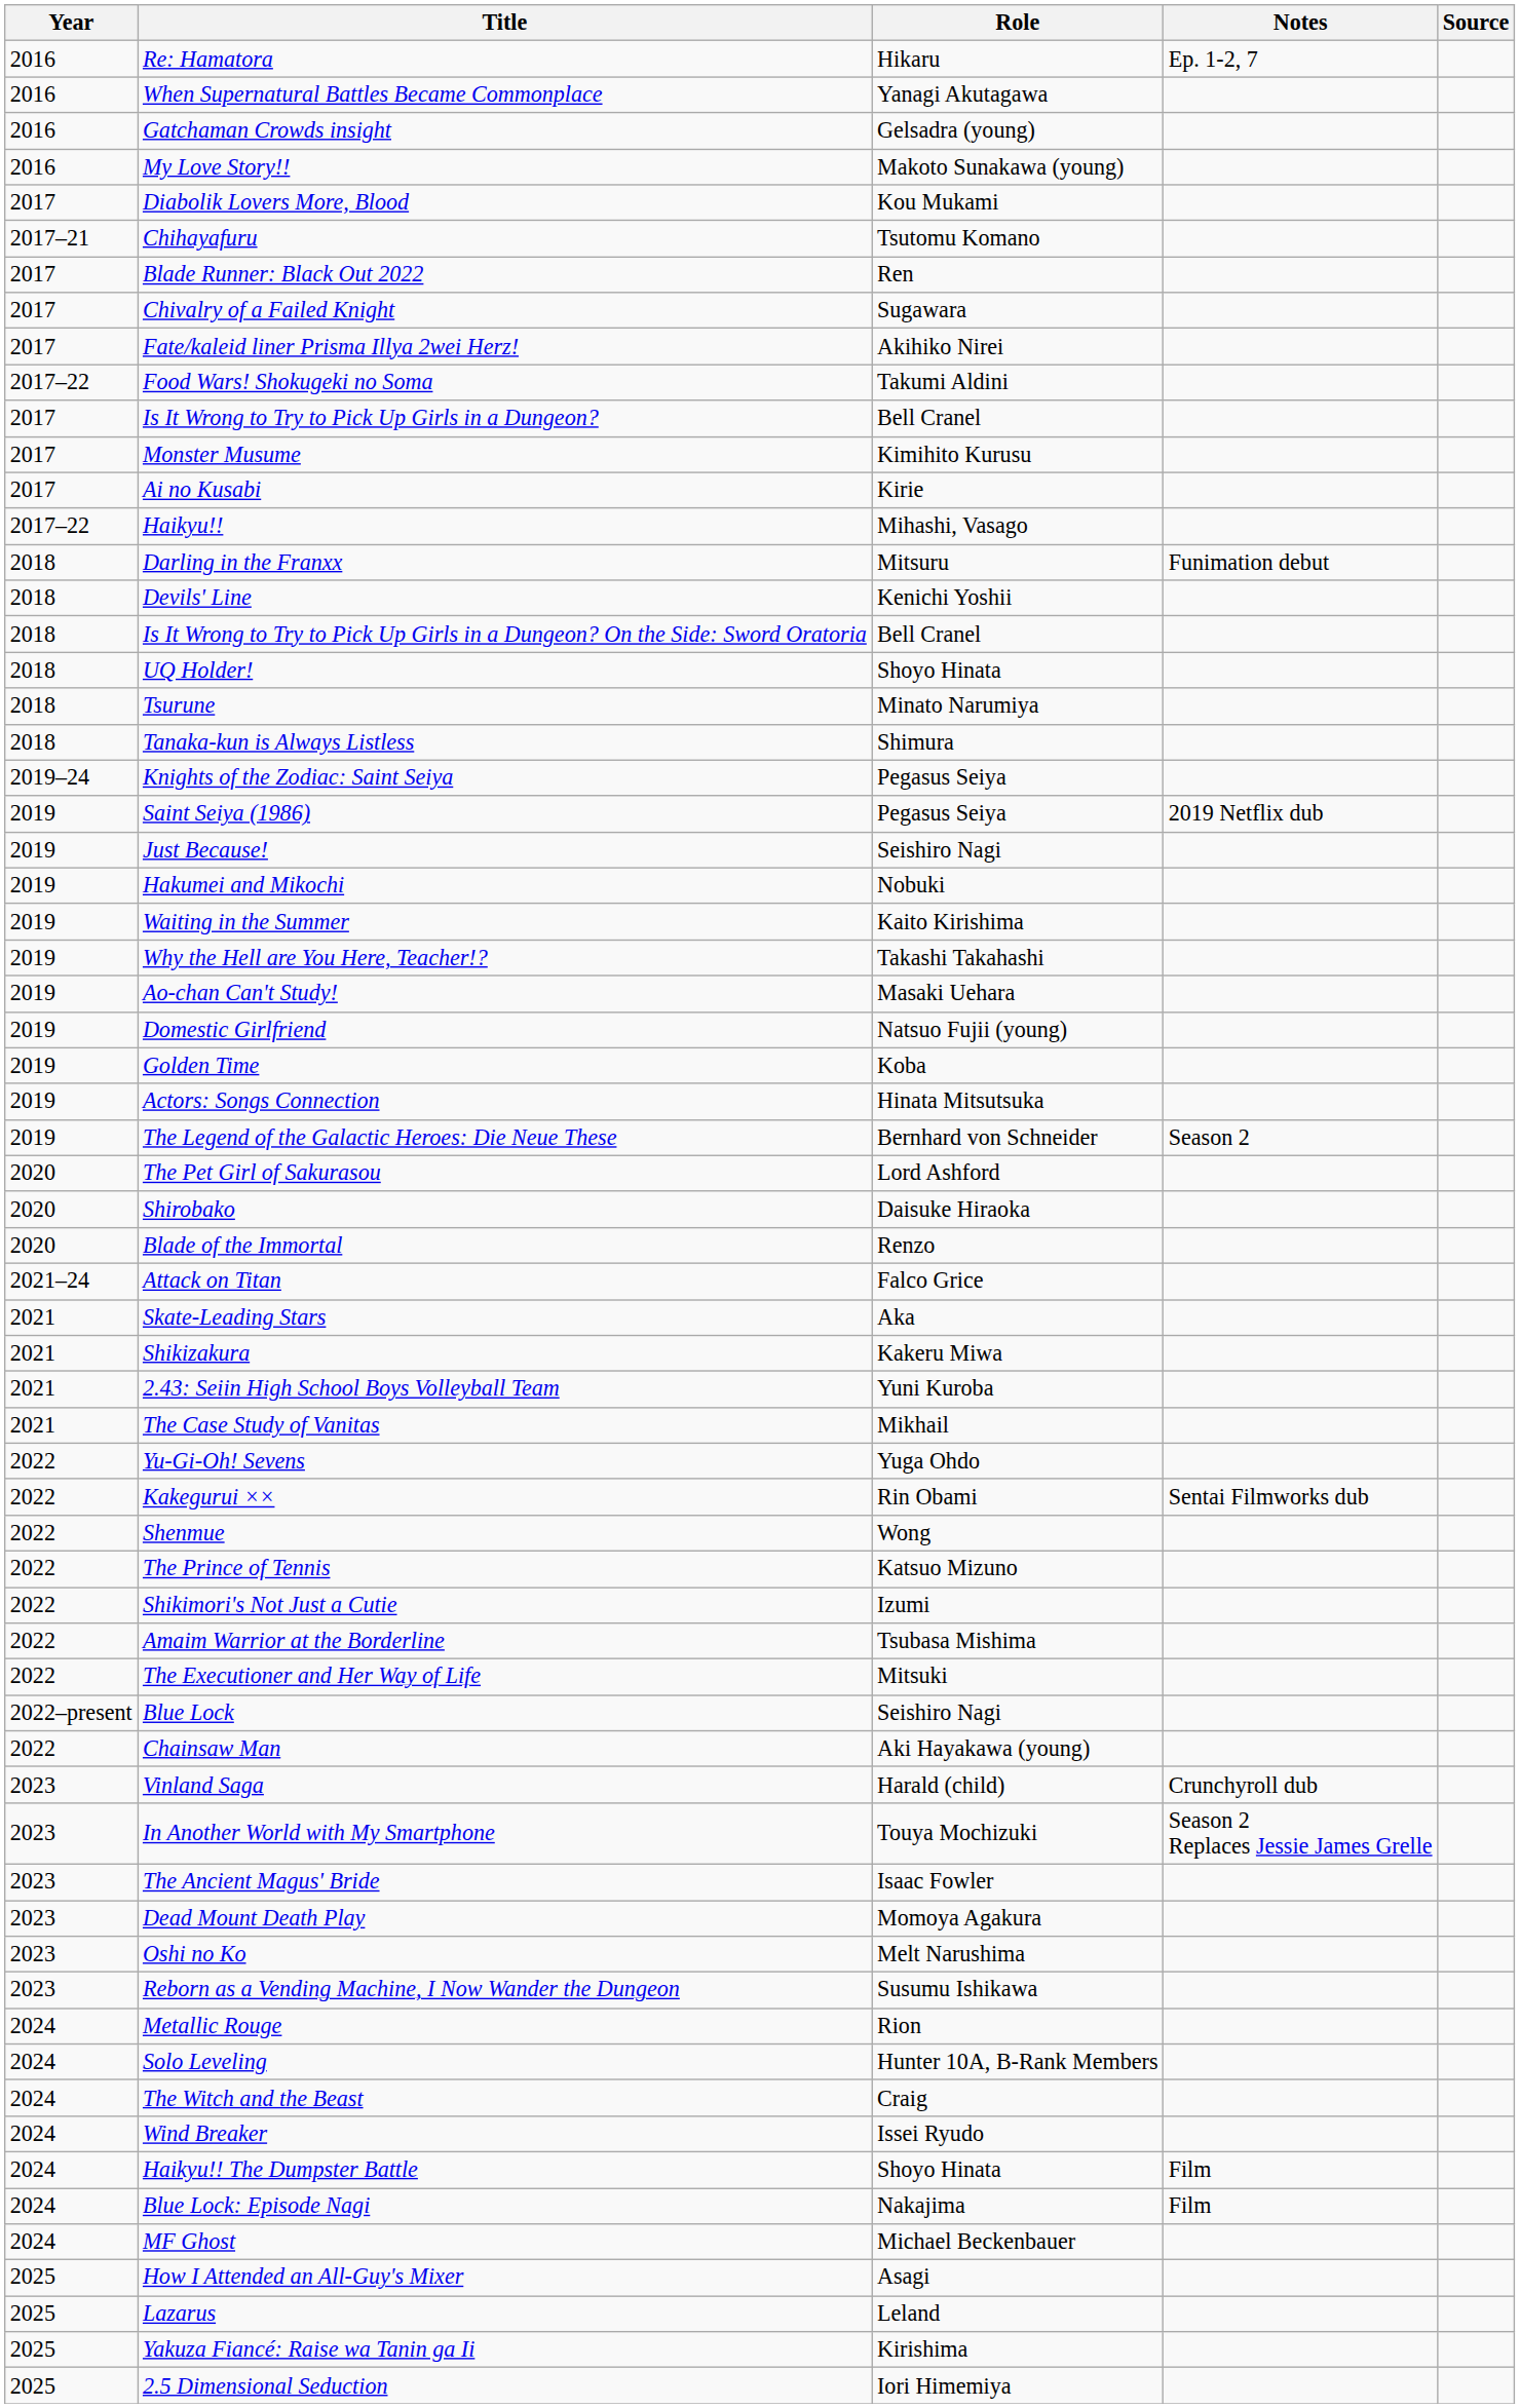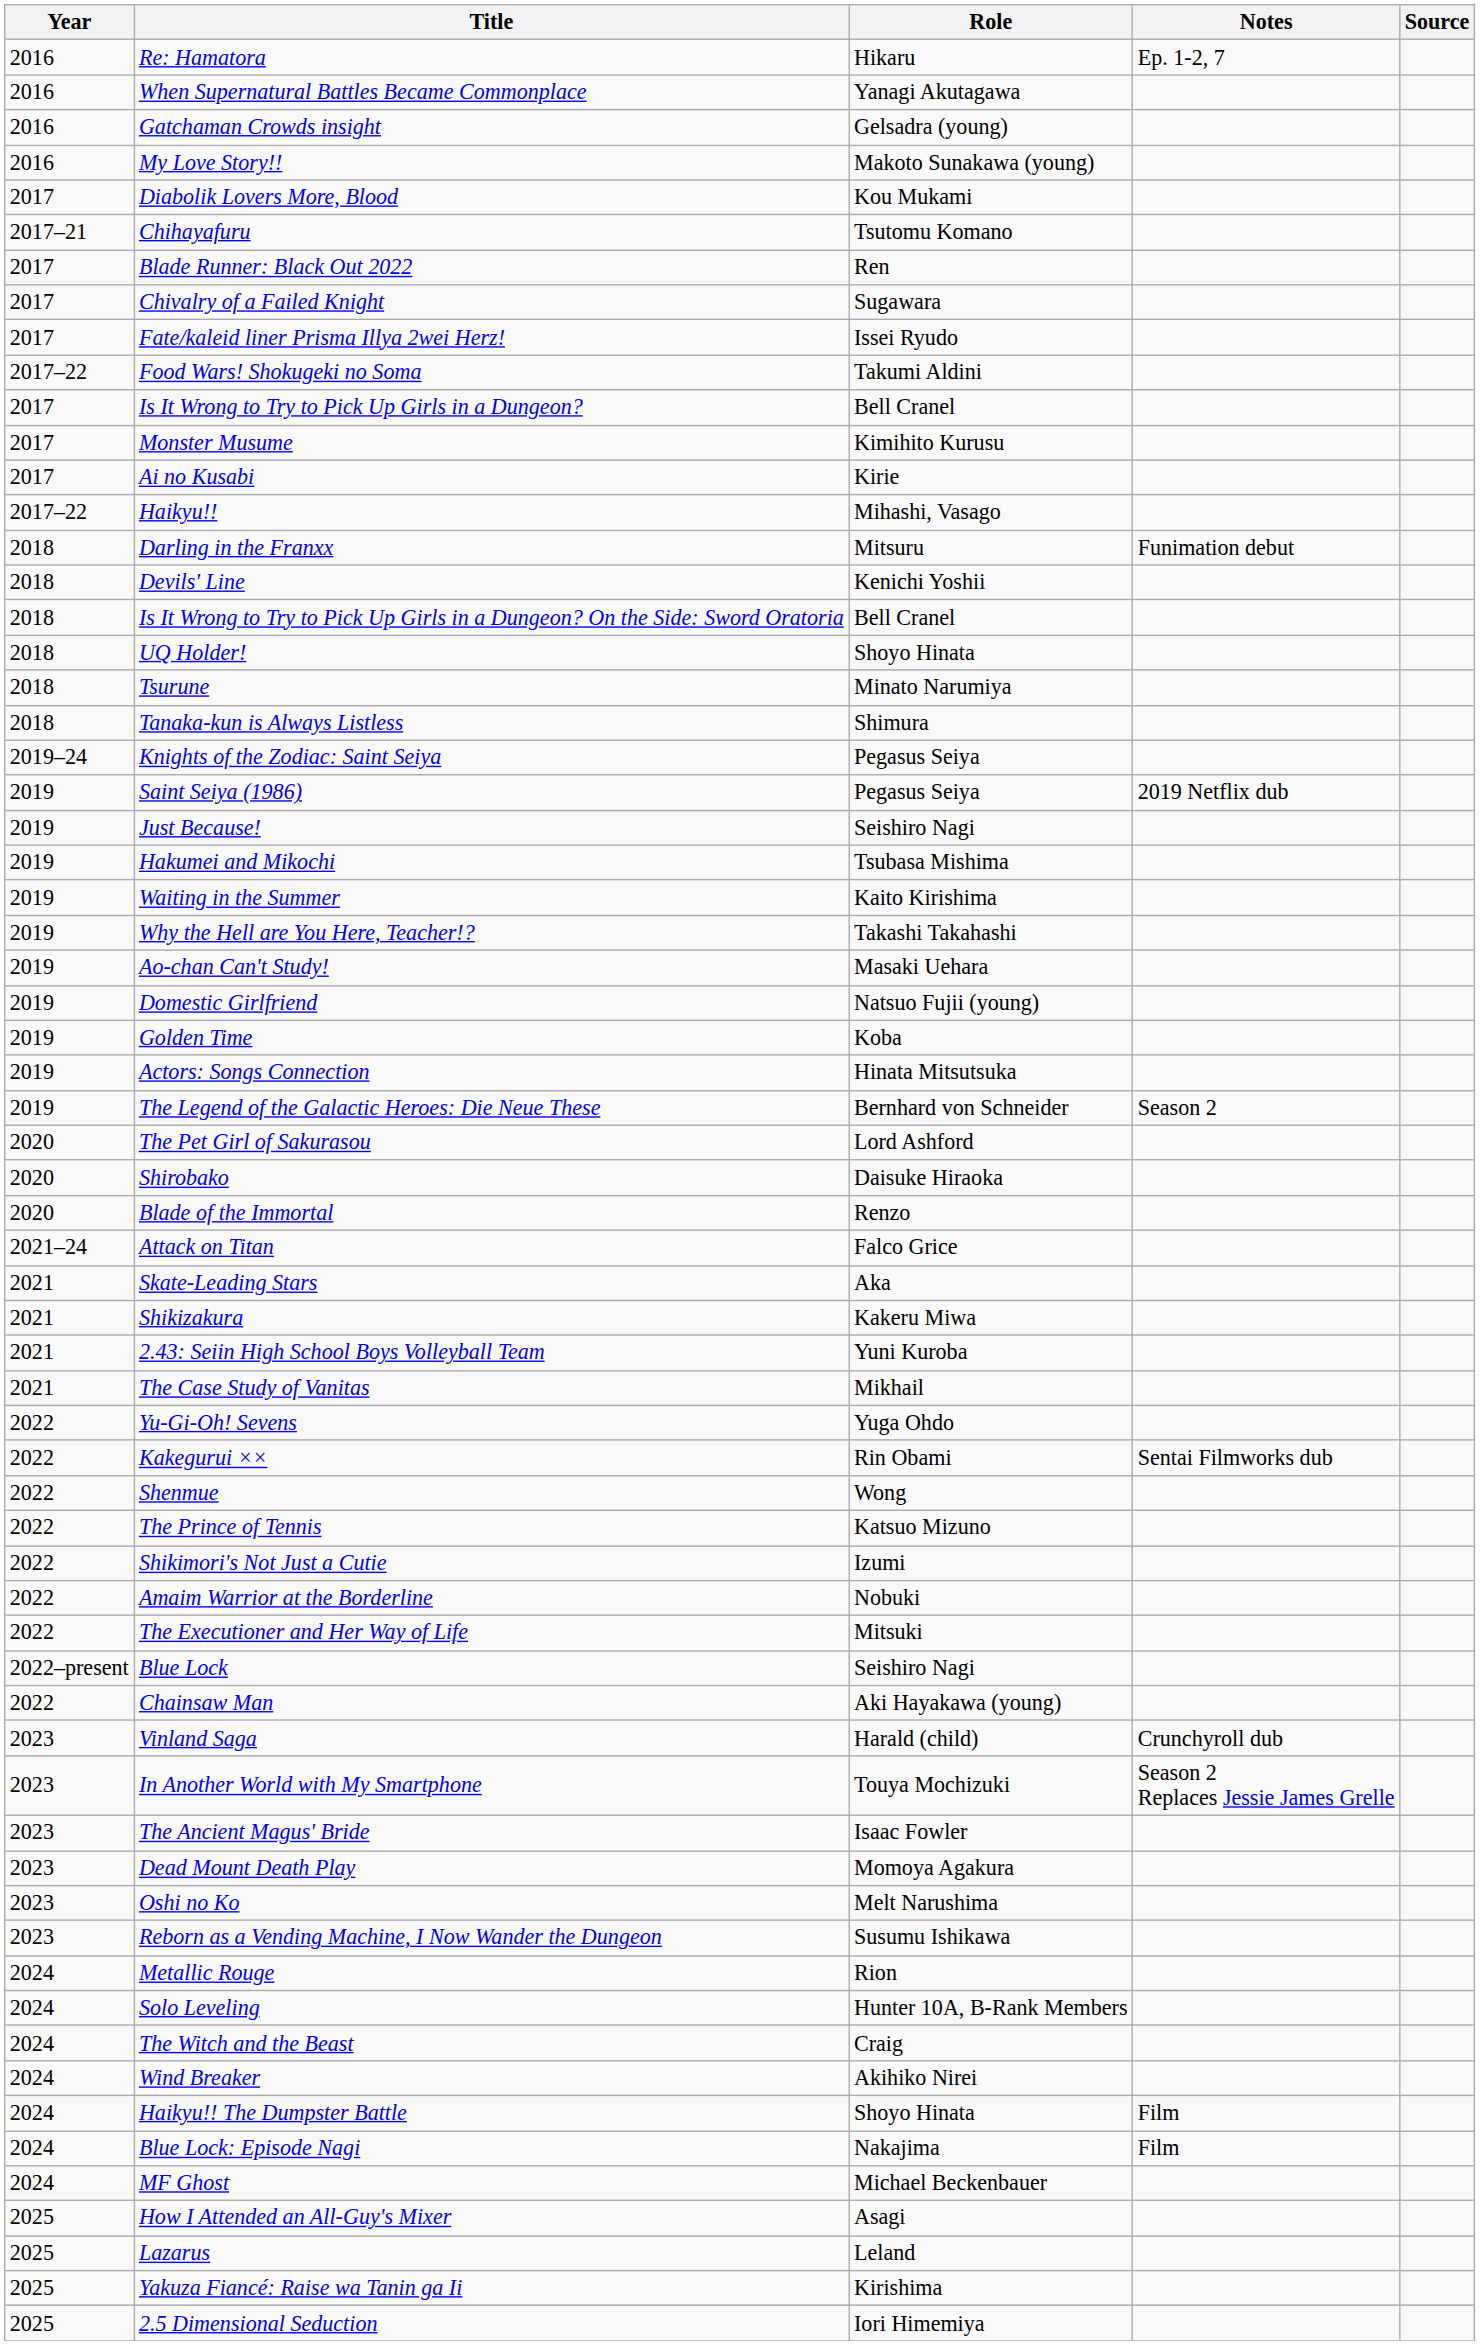Fate/kaleid liner Prisma Illya 2wei Herz! | Role: Akihiko Nirei -> Issei Ryudo
Hakumei and Mikochi | Role: Nobuki -> Tsubasa Mishima
Amaim Warrior at the Borderline | Role: Tsubasa Mishima -> Nobuki
Wind Breaker | Role: Issei Ryudo -> Akihiko Nirei
